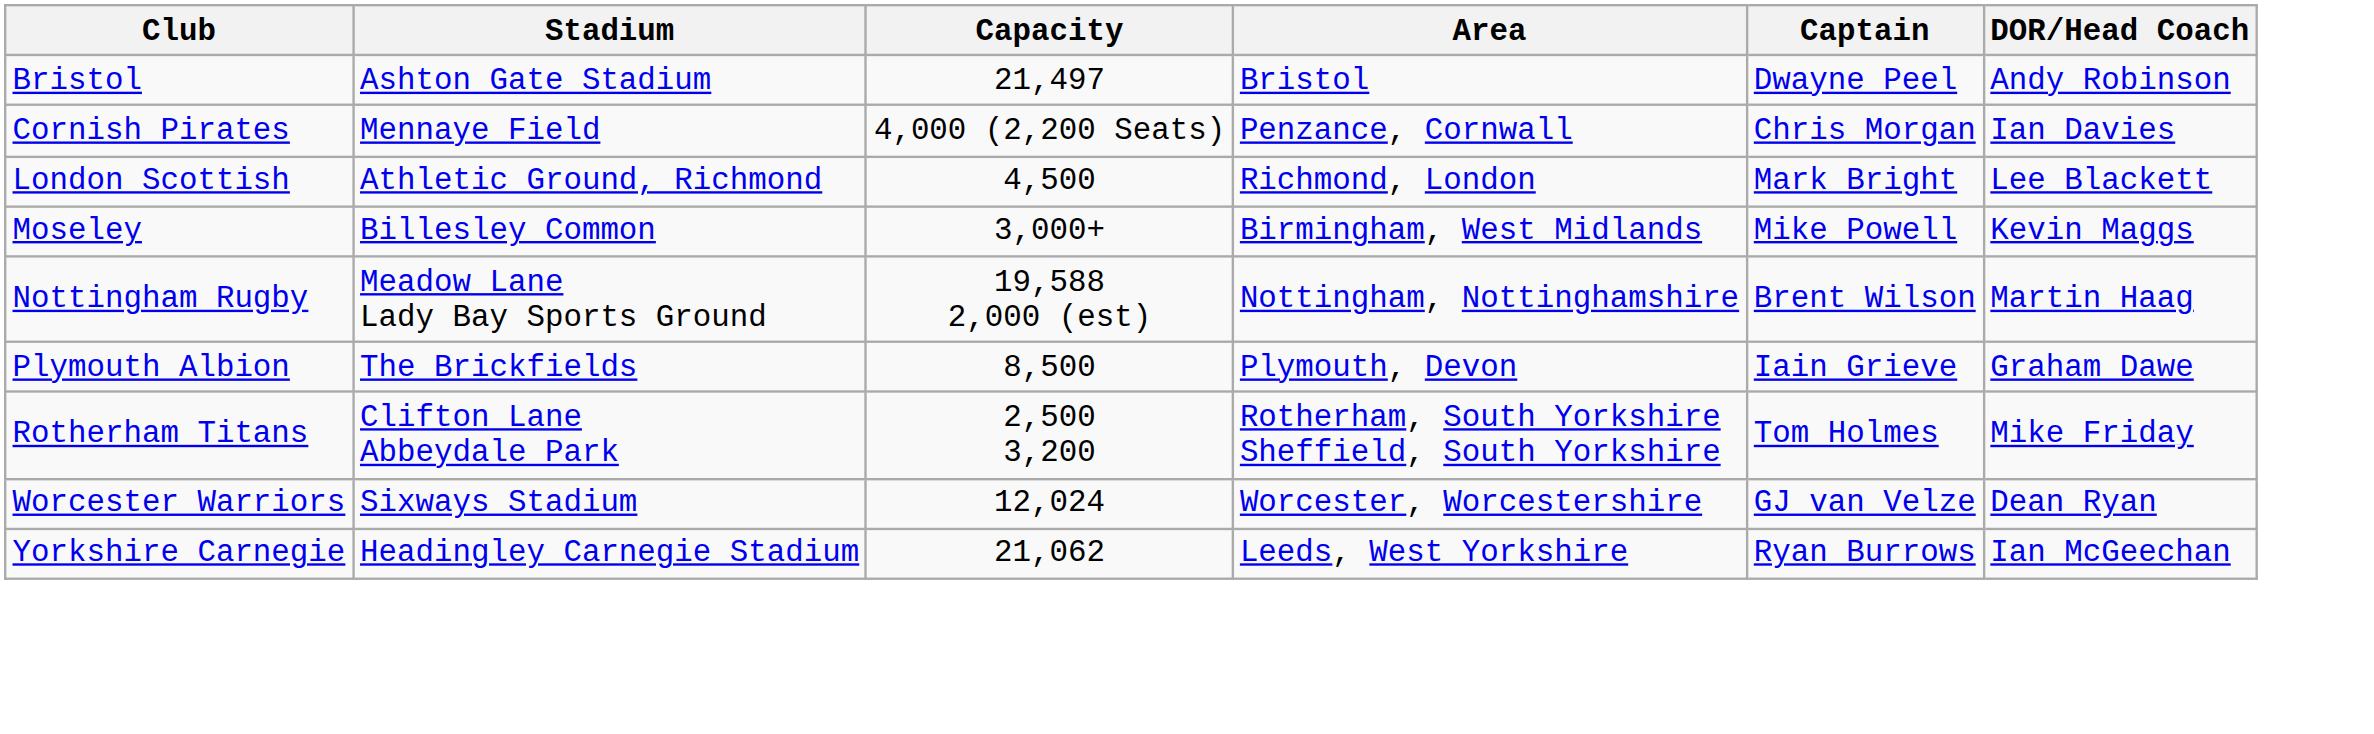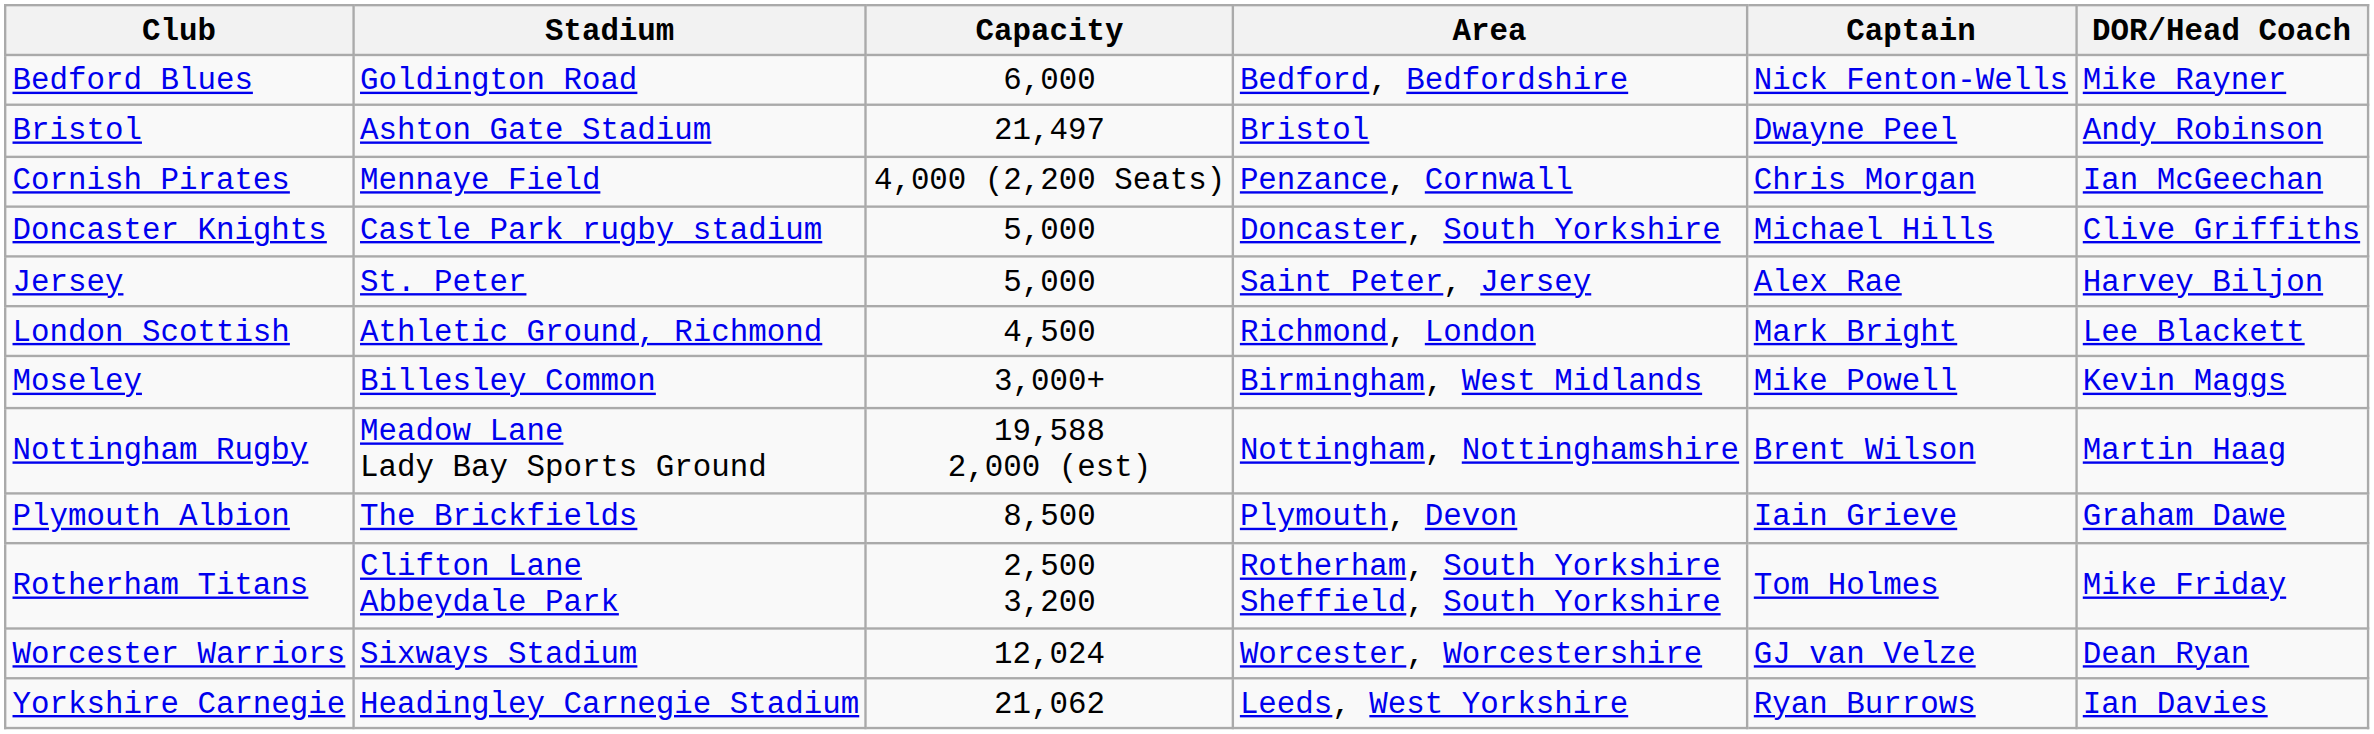+ row: Bedford Blues | Goldington Road | 6,000 | Bedford, Bedfordshire | Nick Fenton-Wells | Mike Rayner
Cornish Pirates | DOR/Head Coach: Ian Davies -> Ian McGeechan
+ row: Doncaster Knights | Castle Park rugby stadium | 5,000 | Doncaster, South Yorkshire | Michael Hills | Clive Griffiths
+ row: Jersey | St. Peter | 5,000 | Saint Peter, Jersey | Alex Rae | Harvey Biljon
Yorkshire Carnegie | DOR/Head Coach: Ian McGeechan -> Ian Davies
